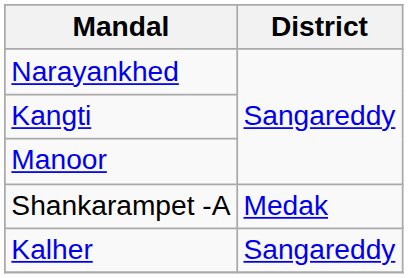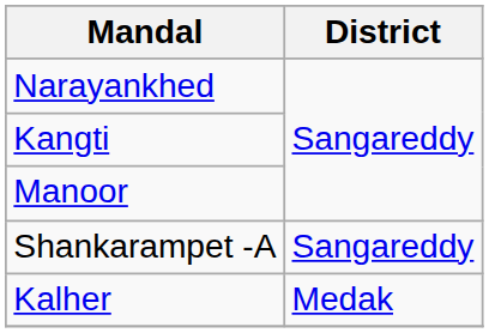Shankarampet -A | District: Medak -> Sangareddy
Kalher | District: Sangareddy -> Medak
